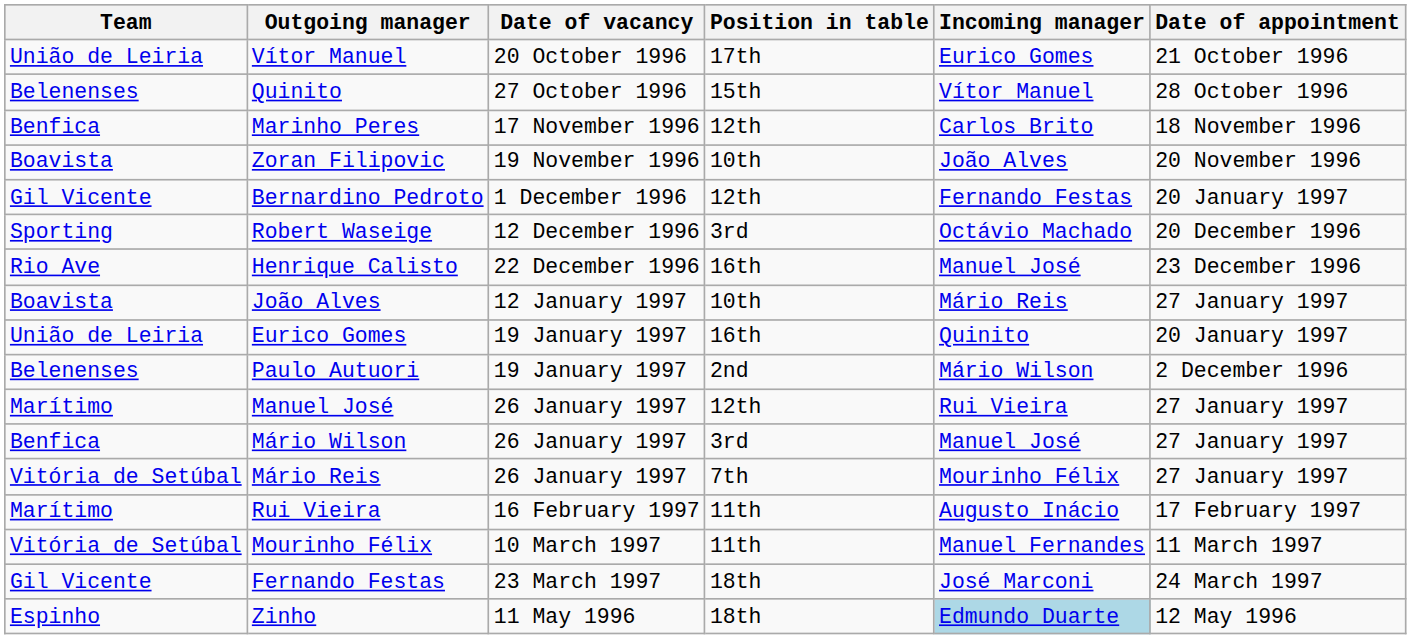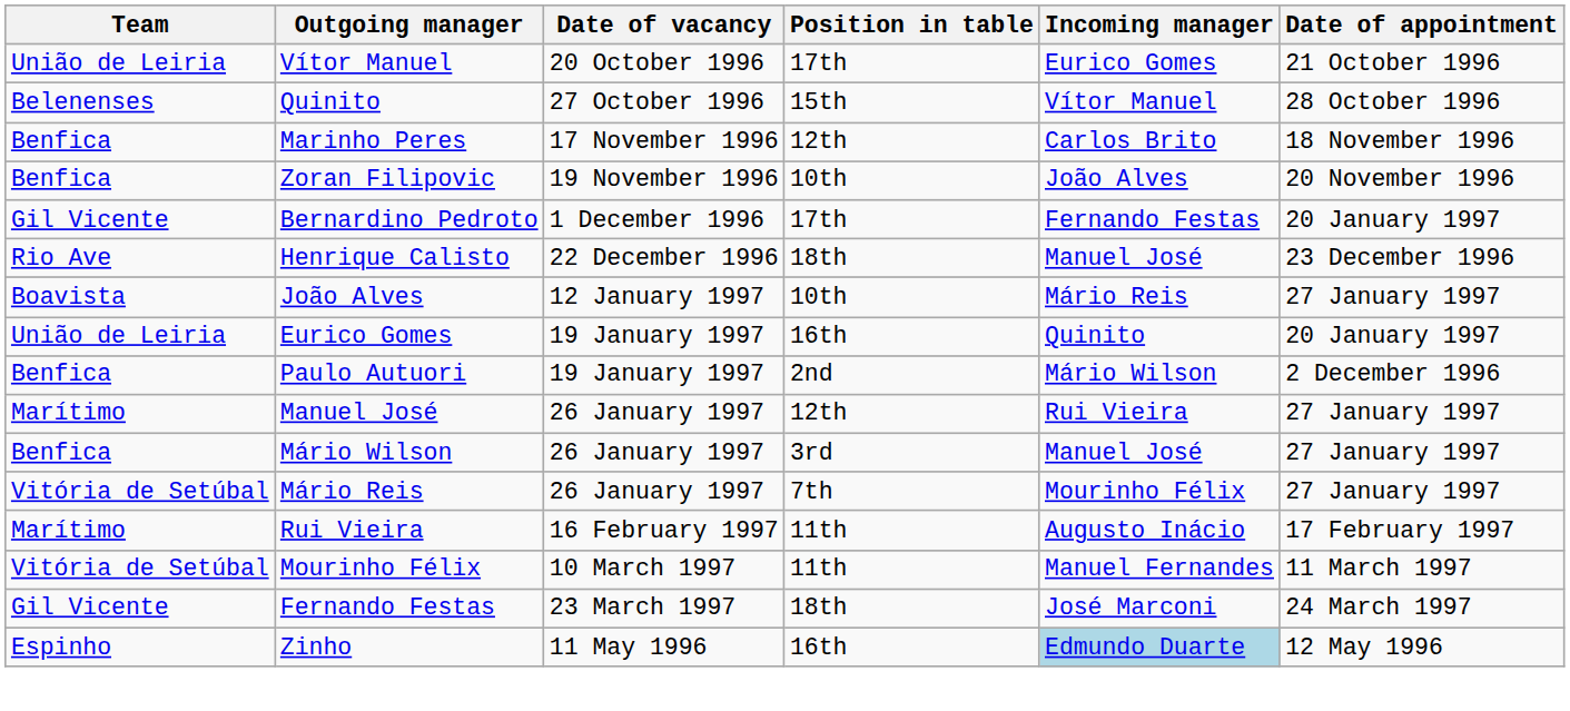Zoran Filipovic | Team: Boavista -> Benfica
Bernardino Pedroto | Position in table: 12th -> 17th
- row: Sporting | Robert Waseige | 12 December 1996 | 3rd | Octávio Machado | 20 December 1996
Henrique Calisto | Position in table: 16th -> 18th
Paulo Autuori | Team: Belenenses -> Benfica
Zinho | Position in table: 18th -> 16th
